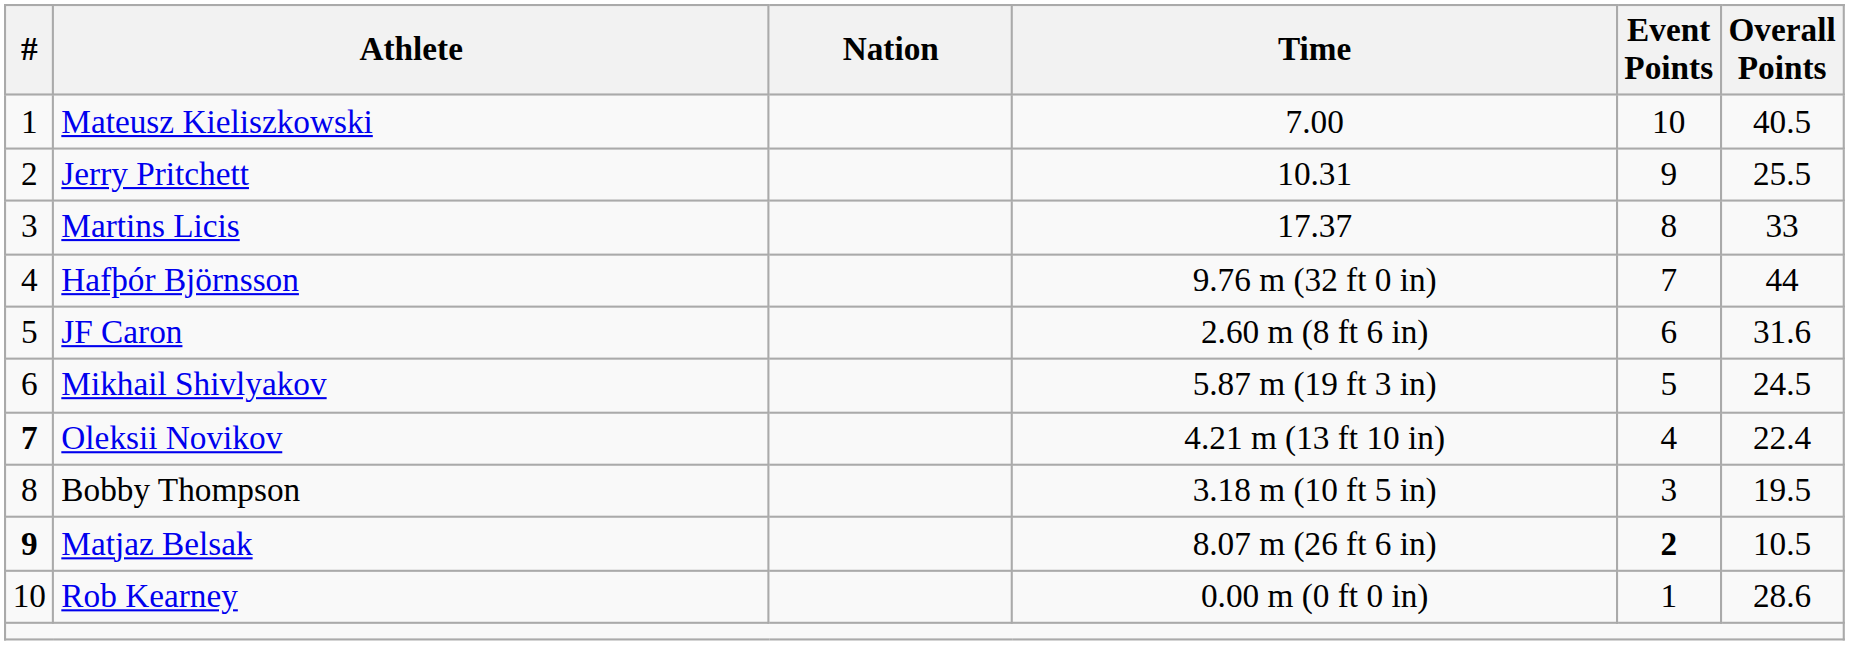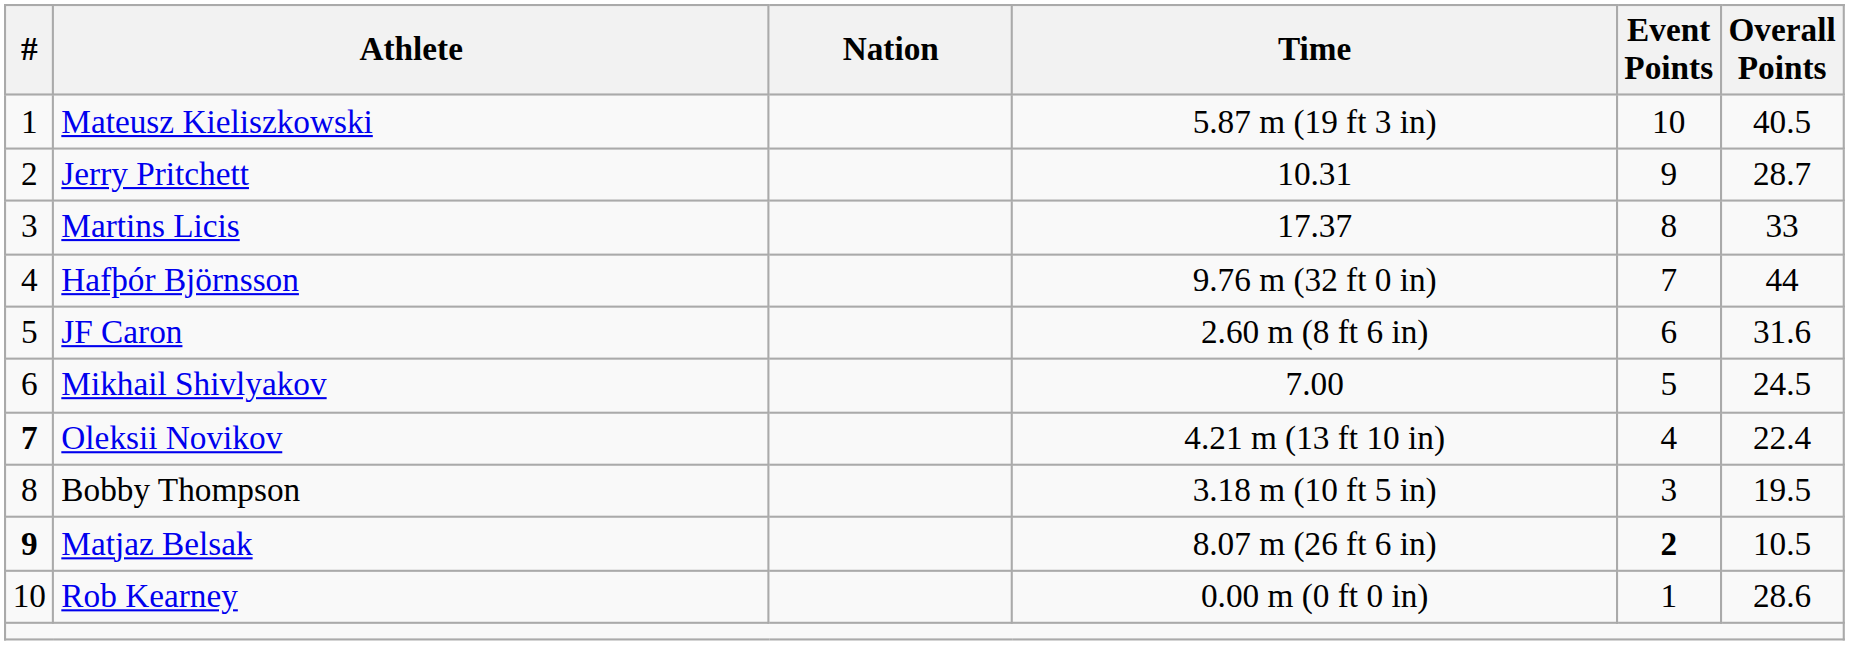Mateusz Kieliszkowski | Time: 7.00 -> 5.87 m (19 ft 3 in)
Jerry Pritchett | Overall Points: 25.5 -> 28.7
Mikhail Shivlyakov | Time: 5.87 m (19 ft 3 in) -> 7.00
